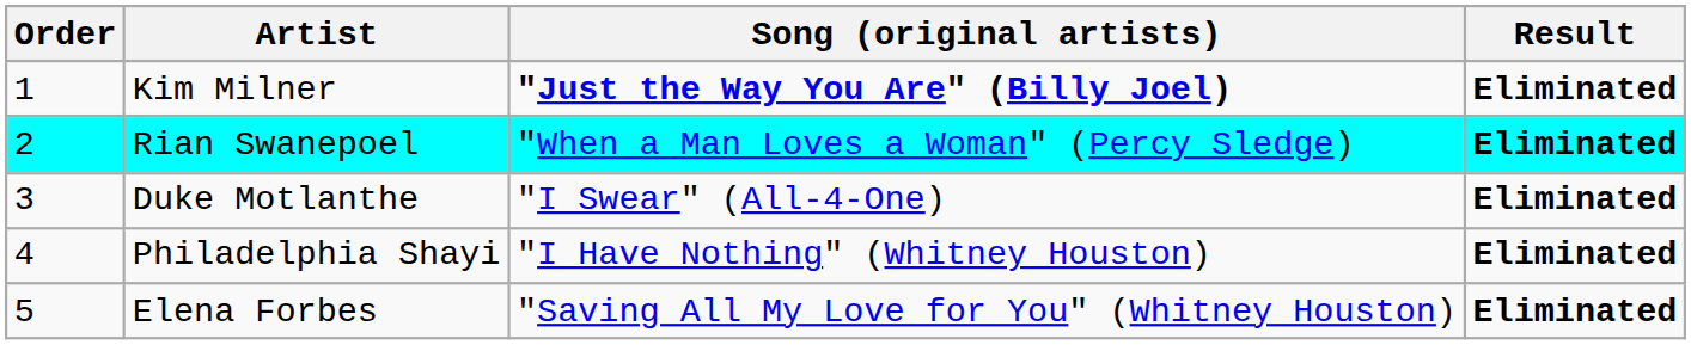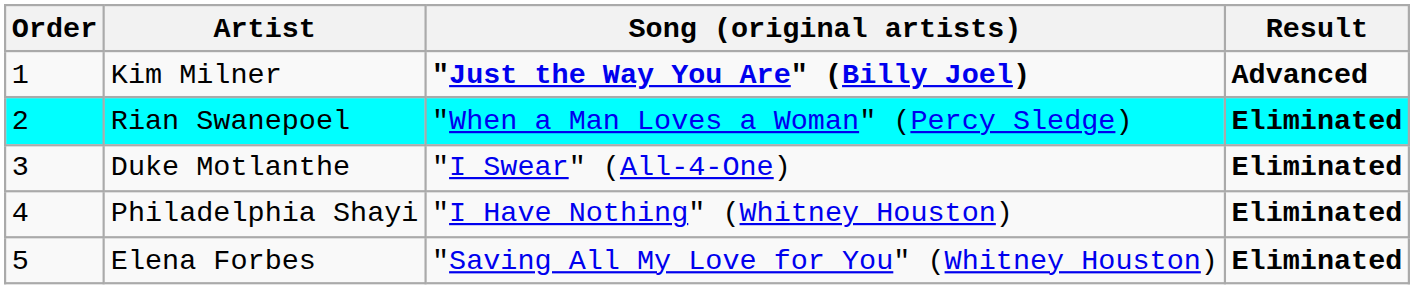Kim Milner | Result: Eliminated -> Advanced
